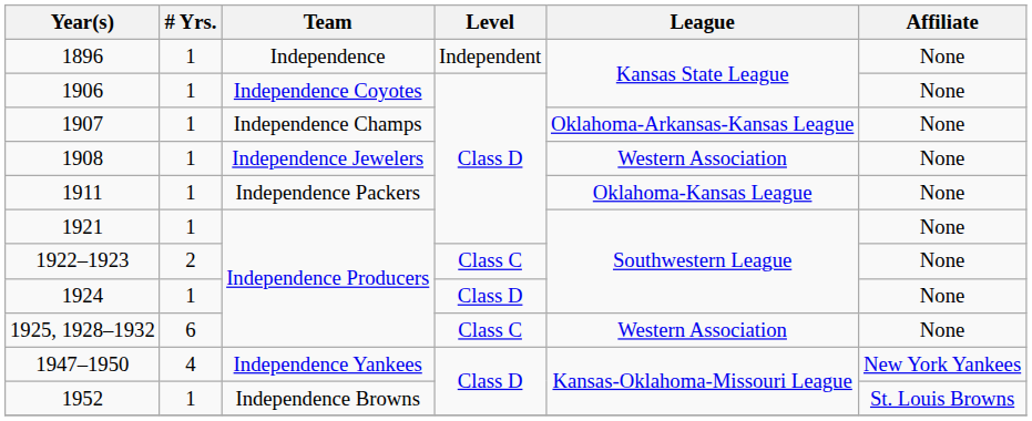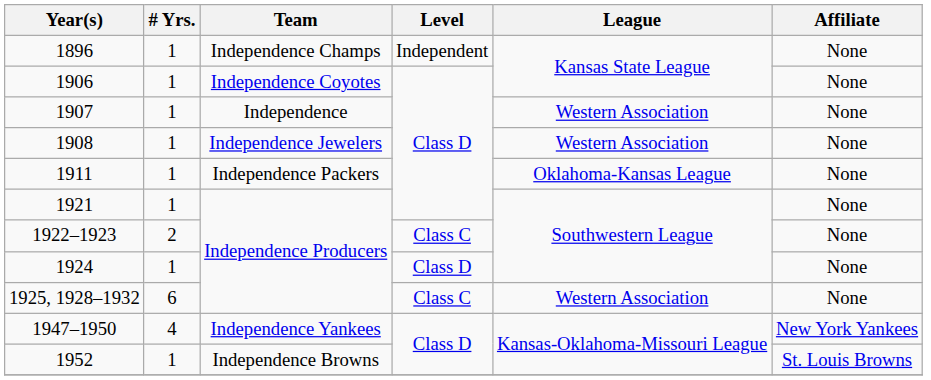1896 | Team: Independence -> Independence Champs
1907 | Team: Independence Champs -> Independence
1907 | League: Oklahoma-Arkansas-Kansas League -> Western Association
